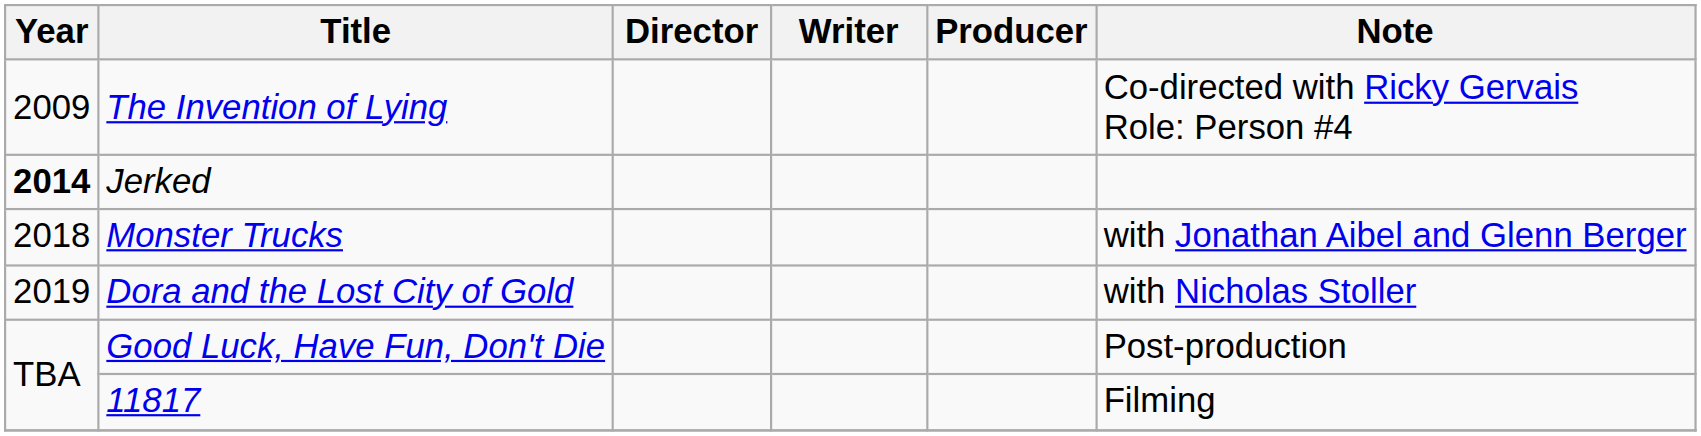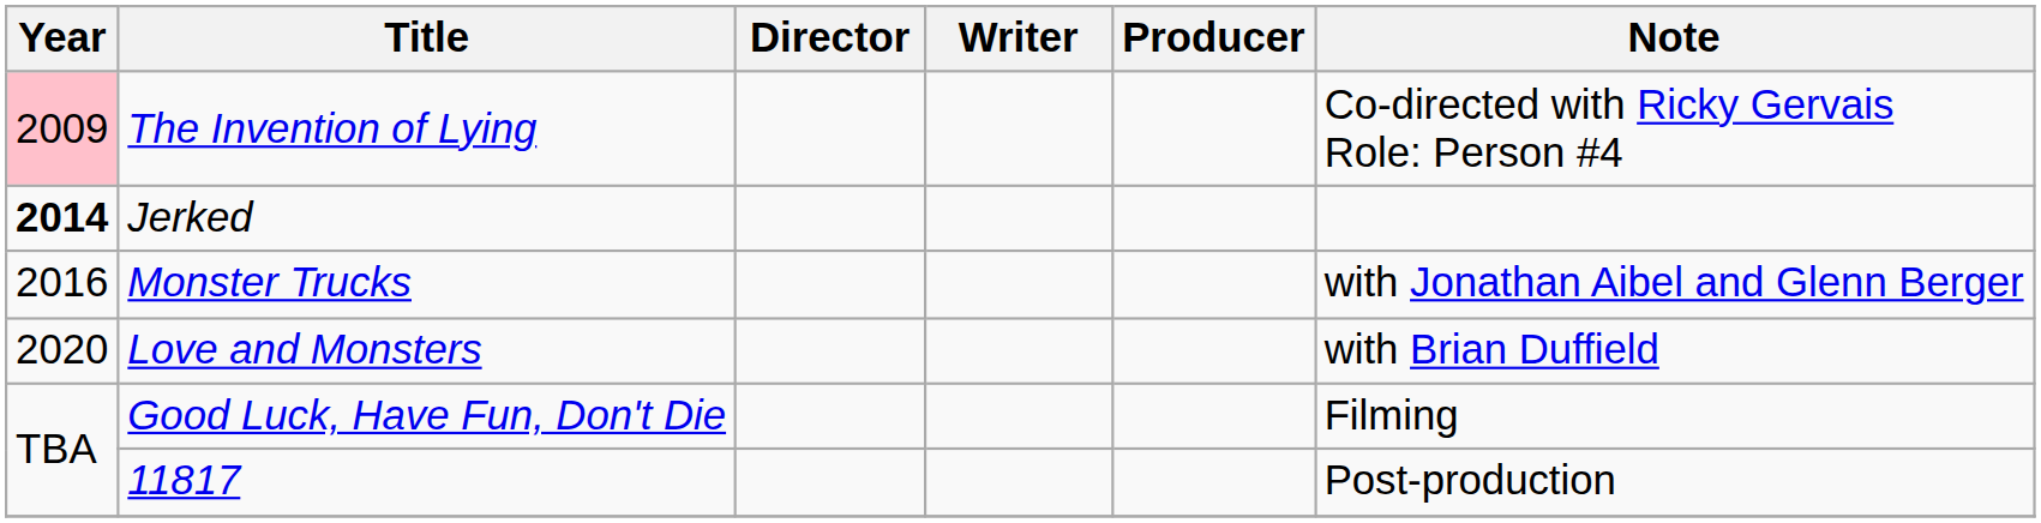The Invention of Lying | Year: no background -> pink background
Monster Trucks | Year: 2018 -> 2016
- row: 2019 | Dora and the Lost City of Gold | with Nicholas Stoller
+ row: 2020 | Love and Monsters | with Brian Duffield
Good Luck, Have Fun, Don't Die | Note: Post-production -> Filming
11817 | Note: Filming -> Post-production
